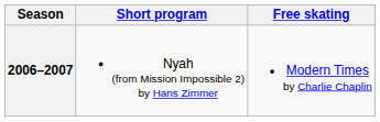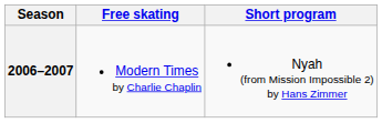columns swapped: Short program <-> Free skating
